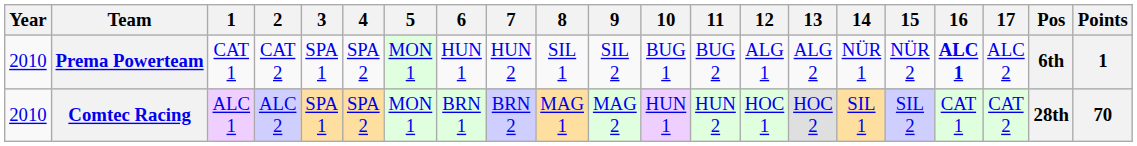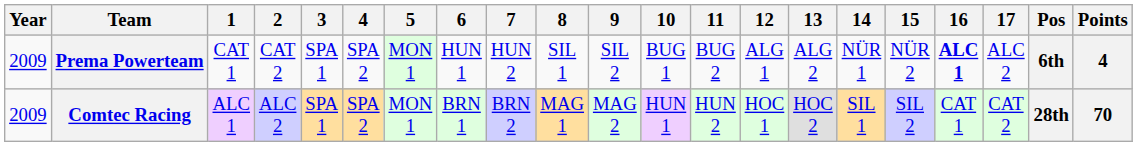Prema Powerteam | Year: 2010 -> 2009
Prema Powerteam | Points: 1 -> 4
Comtec Racing | Year: 2010 -> 2009
